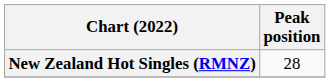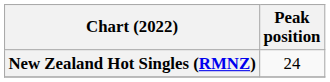New Zealand Hot Singles (RMNZ) | Peak position: 28 -> 24
